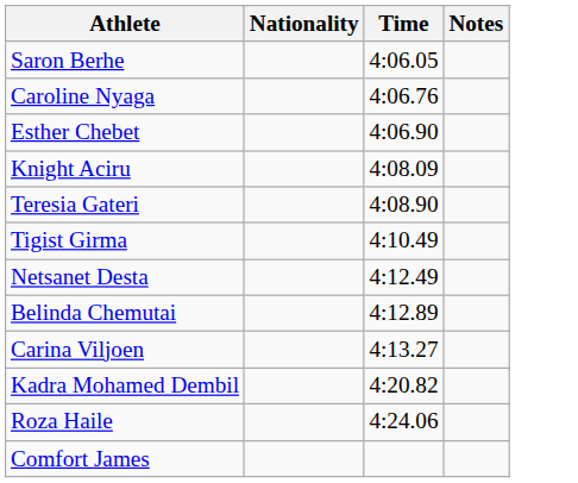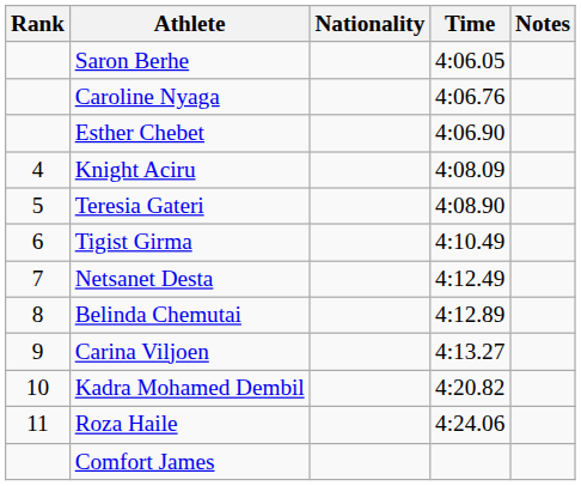+ column: Rank | 4 | 5 | 6 | 7 | 8 | 9 | 10 | 11
